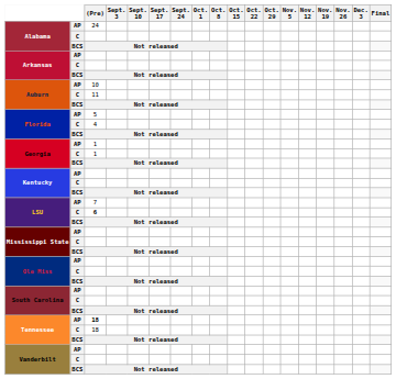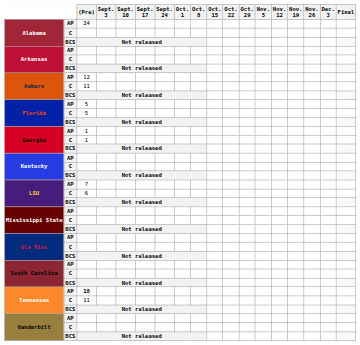Auburn / AP | (Pre): 10 -> 12
Florida / C | (Pre): 4 -> 5
LSU / C | (Pre): bold -> normal
Tennessee / C | (Pre): 18 -> 11
